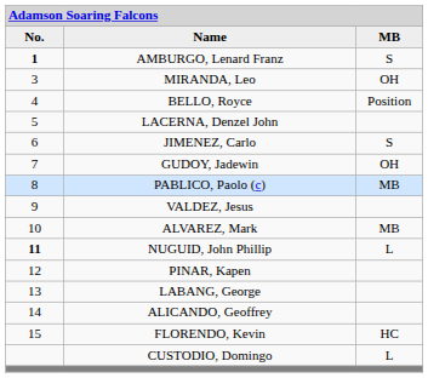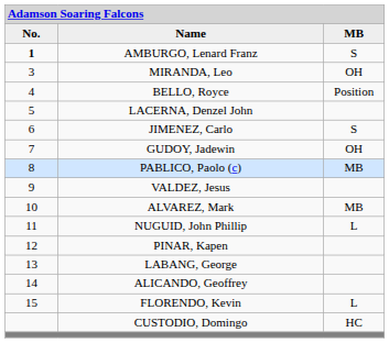NUGUID, John Phillip | column 1: bold -> normal
FLORENDO, Kevin | column 3: HC -> L
CUSTODIO, Domingo | column 3: L -> HC
